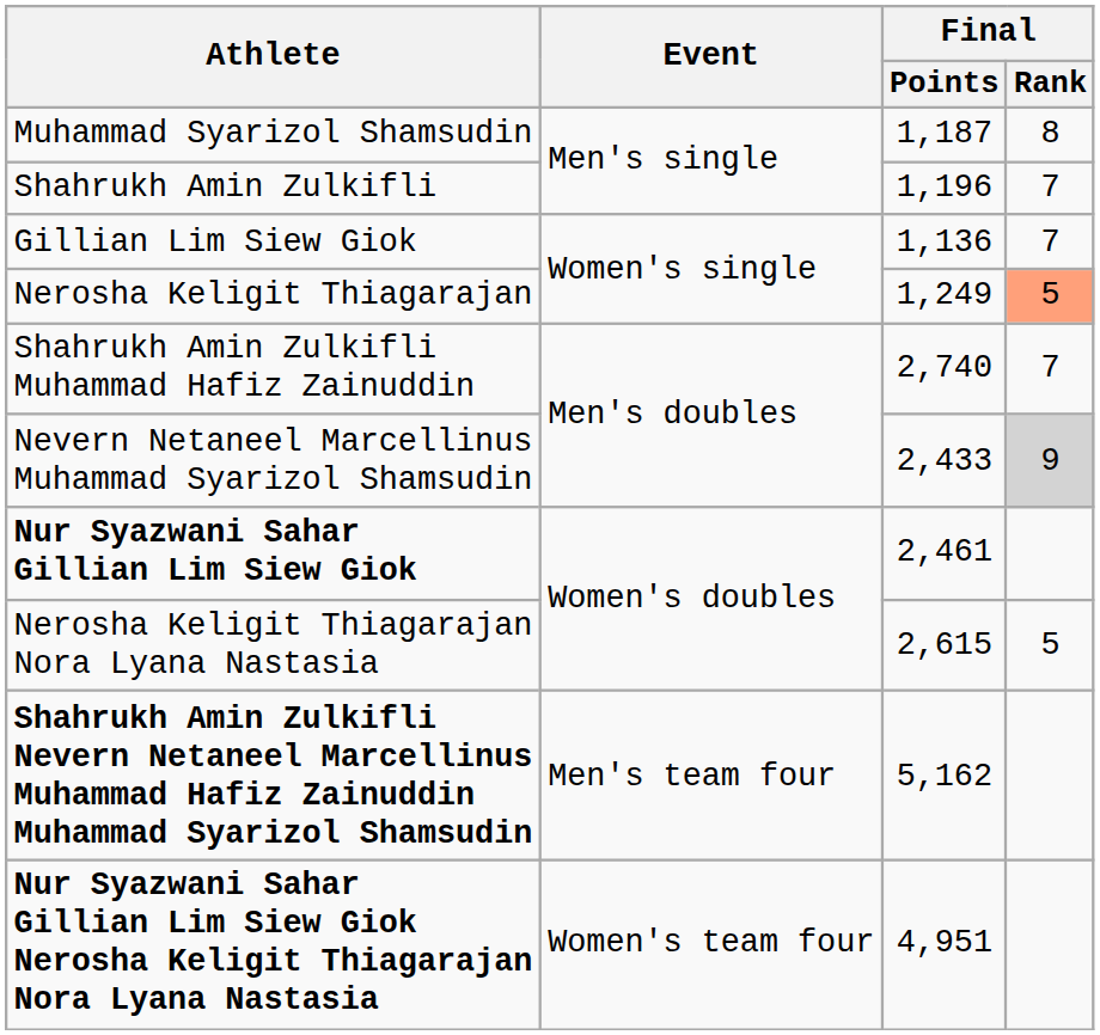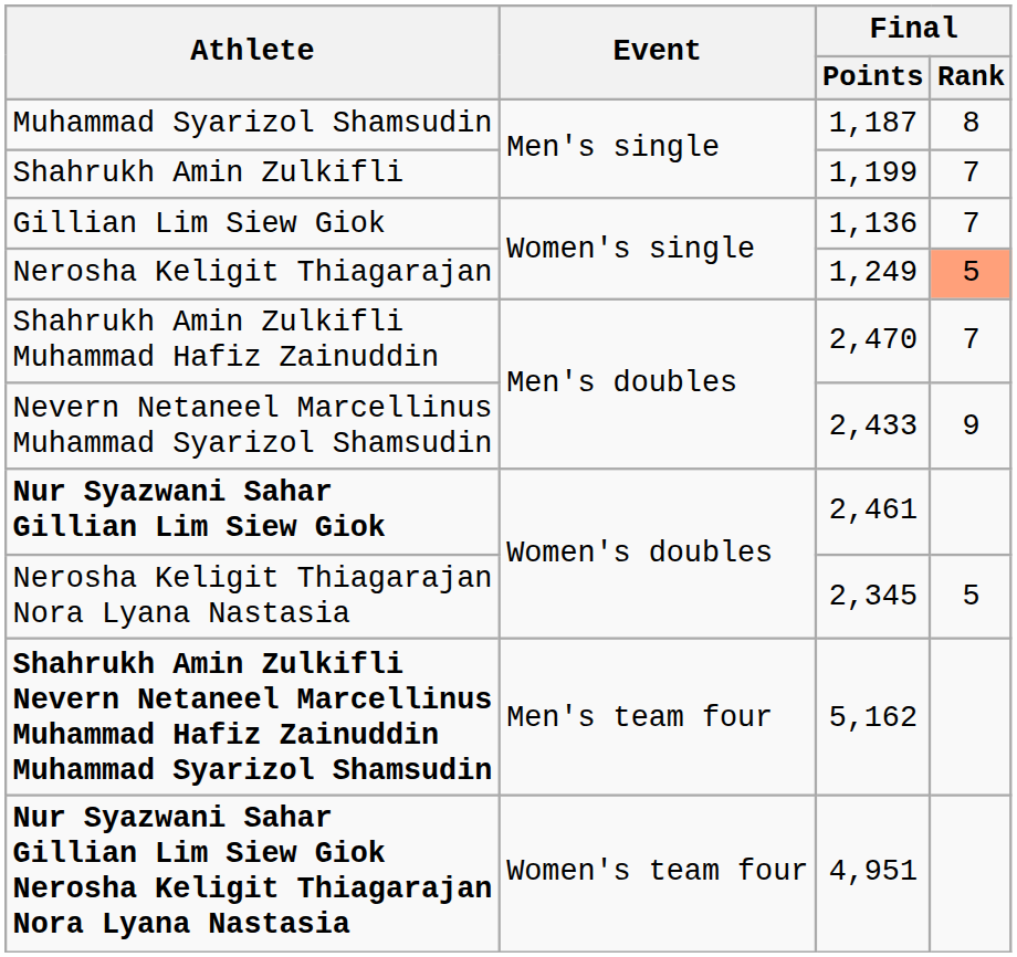Shahrukh Amin Zulkifli | Final / Points: 1,196 -> 1,199
Shahrukh Amin Zulkifli Muhammad Hafiz Zainuddin | Final / Points: 2,740 -> 2,470
Nevern Netaneel Marcellinus Muhammad Syarizol Shamsudin | Final / Rank: lightgrey background -> no background
Nerosha Keligit Thiagarajan Nora Lyana Nastasia | Final / Points: 2,615 -> 2,345
